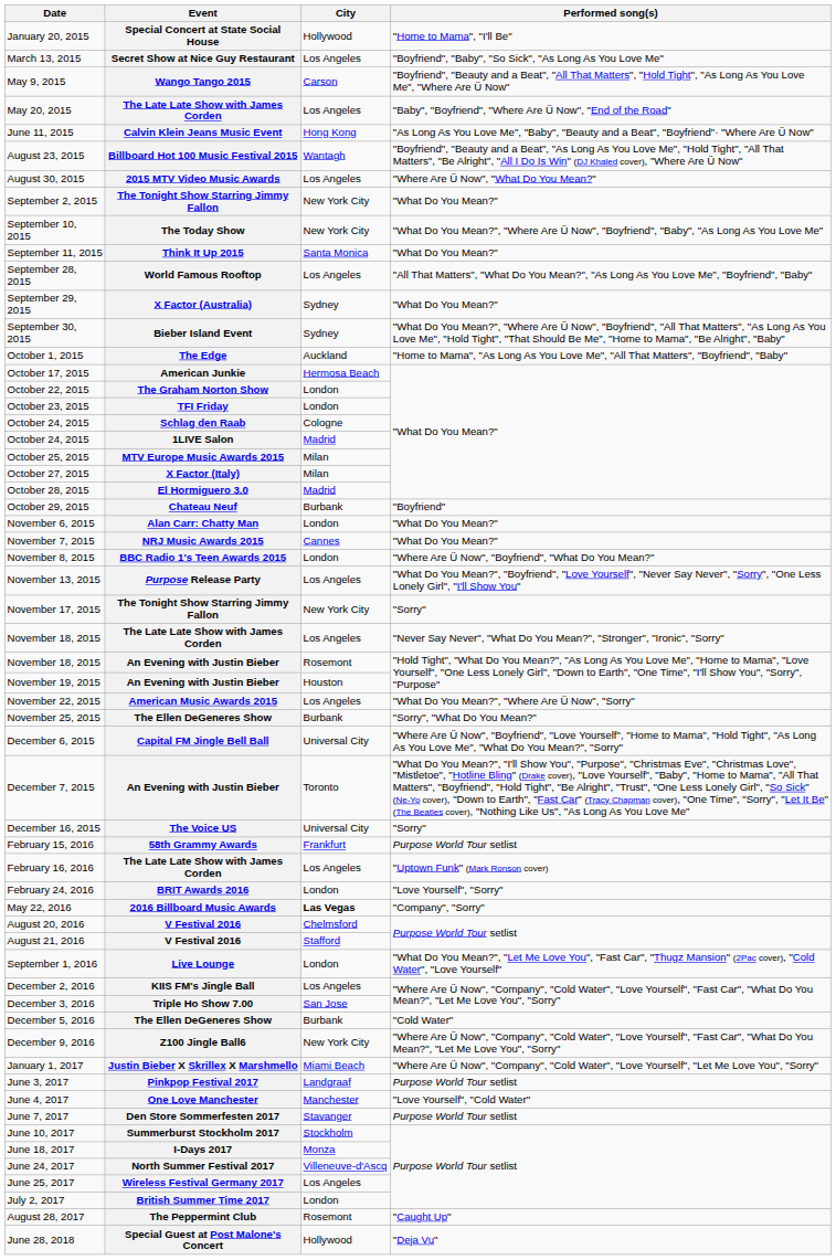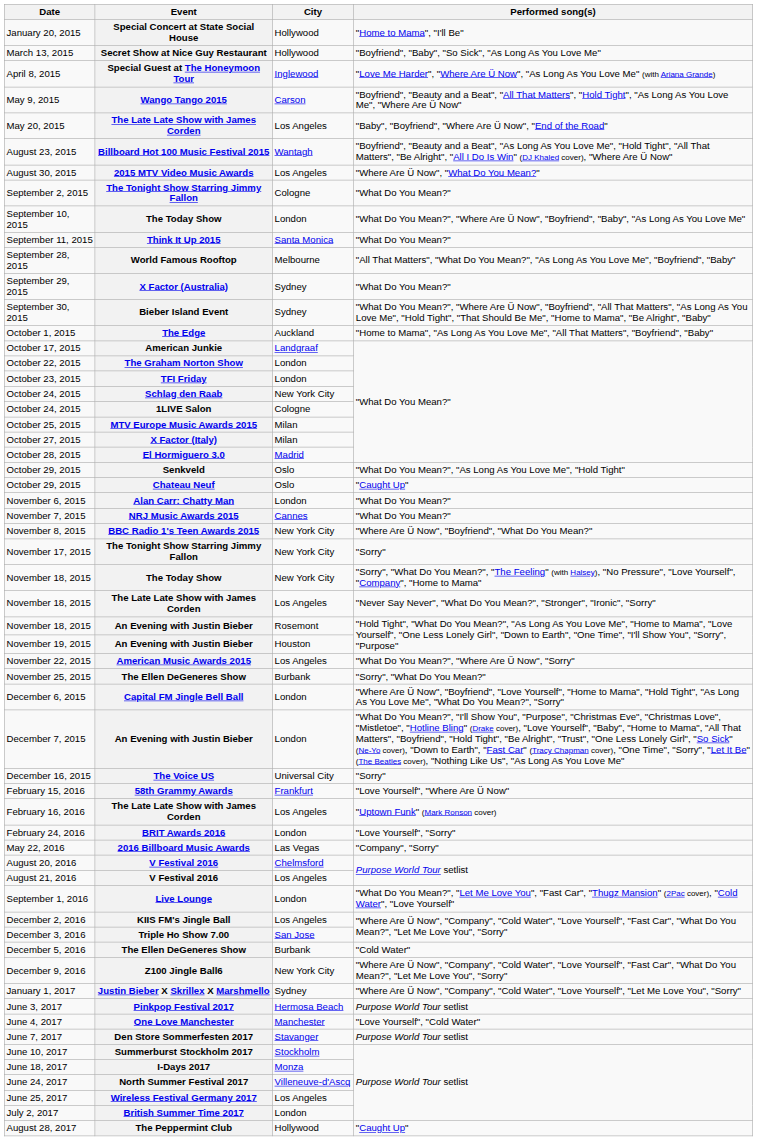March 13, 2015 | City: Los Angeles -> Hollywood
+ row: April 8, 2015 | Special Guest at The Honeymoon Tour | Inglewood | "Love Me Harder", "Where Are Ü Now", "As Long As You Love Me" (with Ariana Grande)
- row: June 11, 2015 | Calvin Klein Jeans Music Event | Hong Kong | "As Long As You Love Me", "Baby", "Beauty and a Beat", "Boyfriend"· "Where Are Ü Now"
September 2, 2015 | City: New York City -> Cologne
September 10, 2015 | City: New York City -> London
September 28, 2015 | City: Los Angeles -> Melbourne
October 17, 2015 | City: Hermosa Beach -> Landgraaf
October 24, 2015 / Schlag den Raab | City: Cologne -> New York City
October 24, 2015 / 1LIVE Salon | City: Madrid -> Cologne
+ row: October 29, 2015 | Senkveld | Oslo | "What Do You Mean?", "As Long As You Love Me", "Hold Tight"
October 29, 2015 / Chateau Neuf | City: Burbank -> Oslo
October 29, 2015 / Chateau Neuf | Performed song(s): "Boyfriend" -> "Caught Up"
November 8, 2015 | City: London -> New York City
- row: November 13, 2015 | Purpose Release Party | Los Angeles | "What Do You Mean?", "Boyfriend", "Love Yourself", "Never Say Never", "Sorry", "One Less Lonely Girl", "I'll Show You"
+ row: November 18, 2015 | The Today Show | New York City | "Sorry", "What Do You Mean?", "The Feeling" (with Halsey), "No Pressure", "Love Yourself", "Company", "Home to Mama"
December 6, 2015 | City: Universal City -> London
December 7, 2015 | City: Toronto -> London
February 15, 2016 | Performed song(s): Purpose World Tour setlist -> "Love Yourself", "Where Are Ü Now"
May 22, 2016 | City: bold -> normal
August 21, 2016 | City: Stafford -> Los Angeles
January 1, 2017 | City: Miami Beach -> Sydney
June 3, 2017 | City: Landgraaf -> Hermosa Beach
August 28, 2017 | City: Rosemont -> Hollywood
- row: June 28, 2018 | Special Guest at Post Malone's Concert | Hollywood | "Deja Vu"
